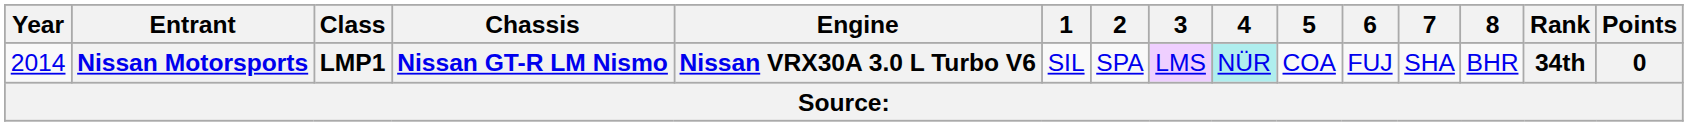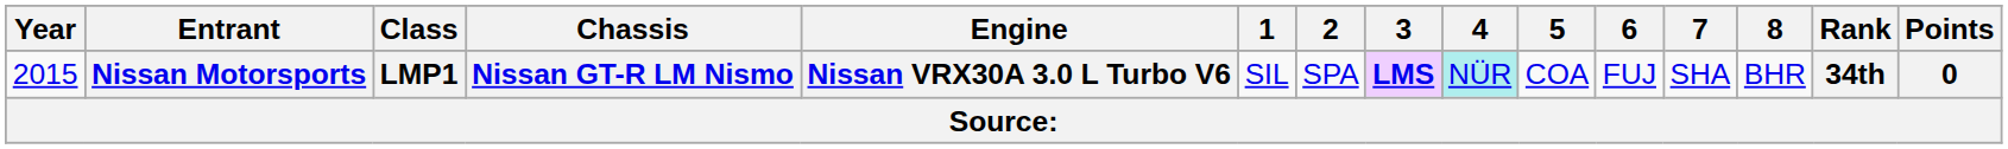Nissan Motorsports | Year: 2014 -> 2015
Nissan Motorsports | 3: normal -> bold
